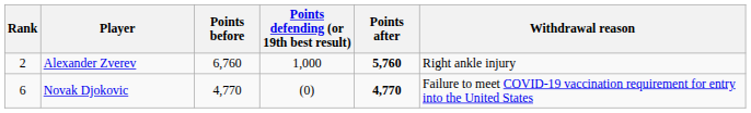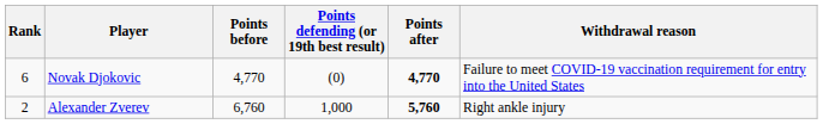rows swapped: Alexander Zverev <-> Novak Djokovic
